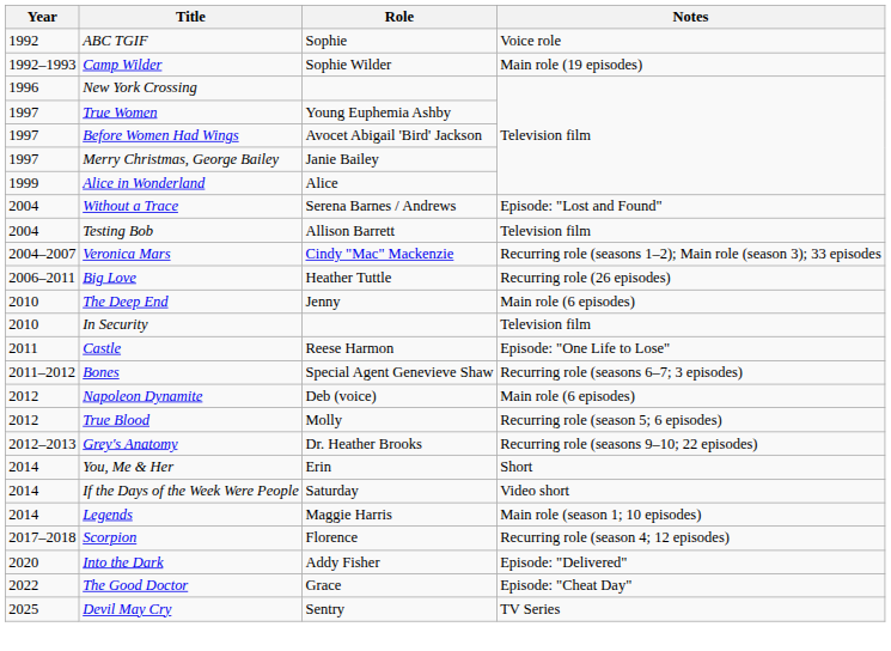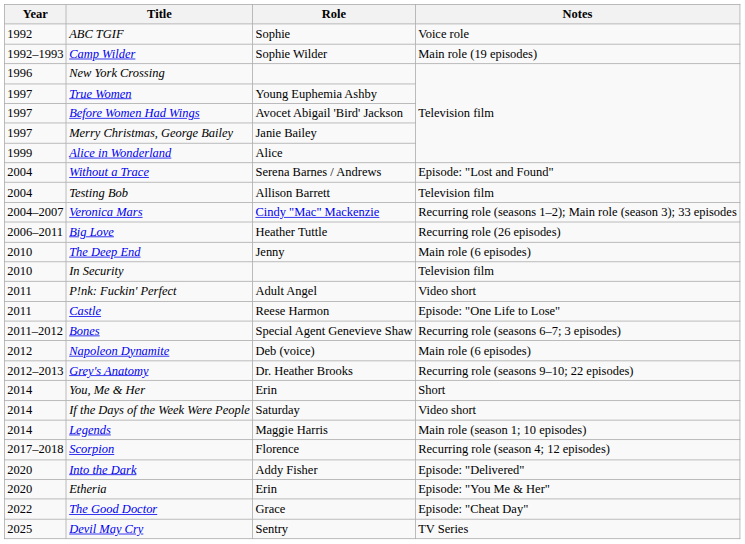+ row: 2011 | P!nk: Fuckin' Perfect | Adult Angel | Video short
- row: 2012 | True Blood | Molly | Recurring role (season 5; 6 episodes)
+ row: 2020 | Etheria | Erin | Episode: "You Me & Her"
